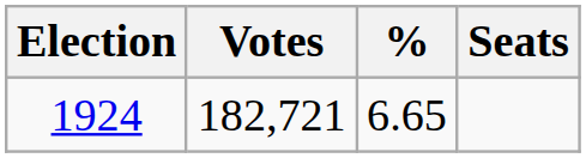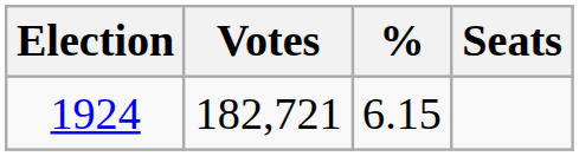1924 | %: 6.65 -> 6.15
